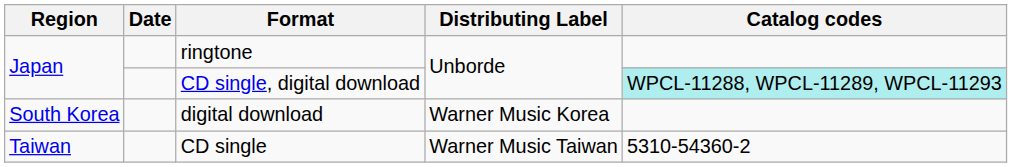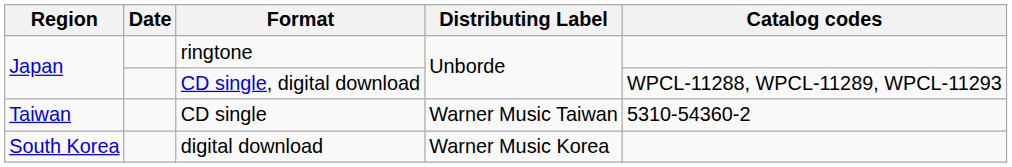CD single, digital download | Catalog codes: paleturquoise background -> no background
rows swapped: digital download <-> CD single
